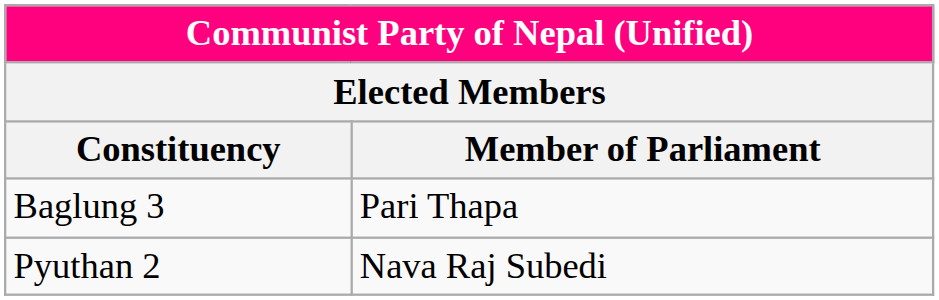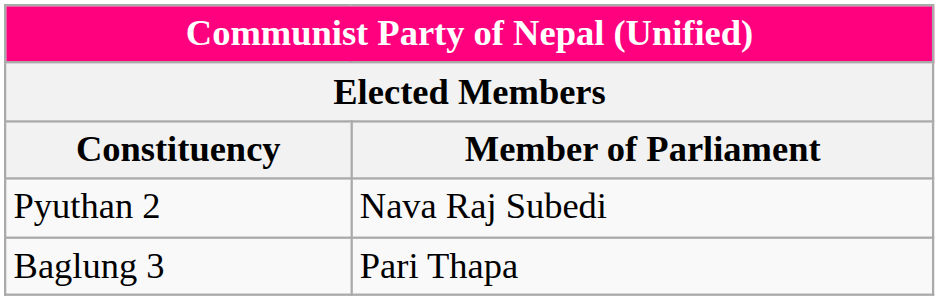rows swapped: Baglung 3 <-> Pyuthan 2
